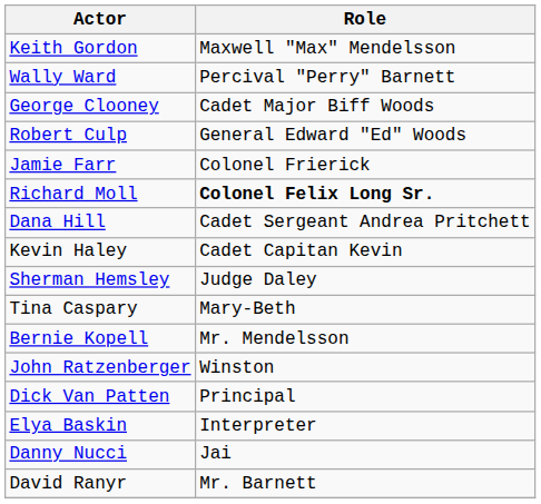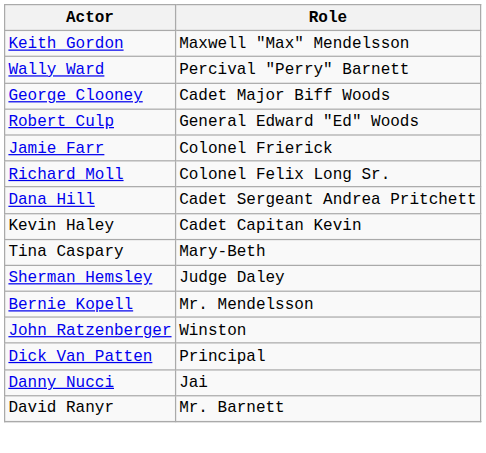Richard Moll | Role: bold -> normal
rows swapped: Tina Caspary <-> Sherman Hemsley
- row: Elya Baskin | Interpreter
